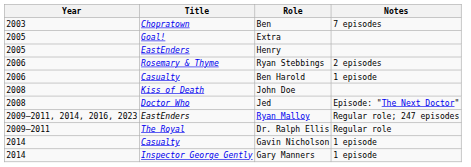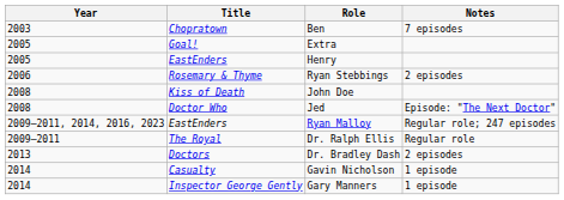- row: 2006 | Casualty | Ben Harold | 1 episode
+ row: 2013 | Doctors | Dr. Bradley Dash | 2 episodes
